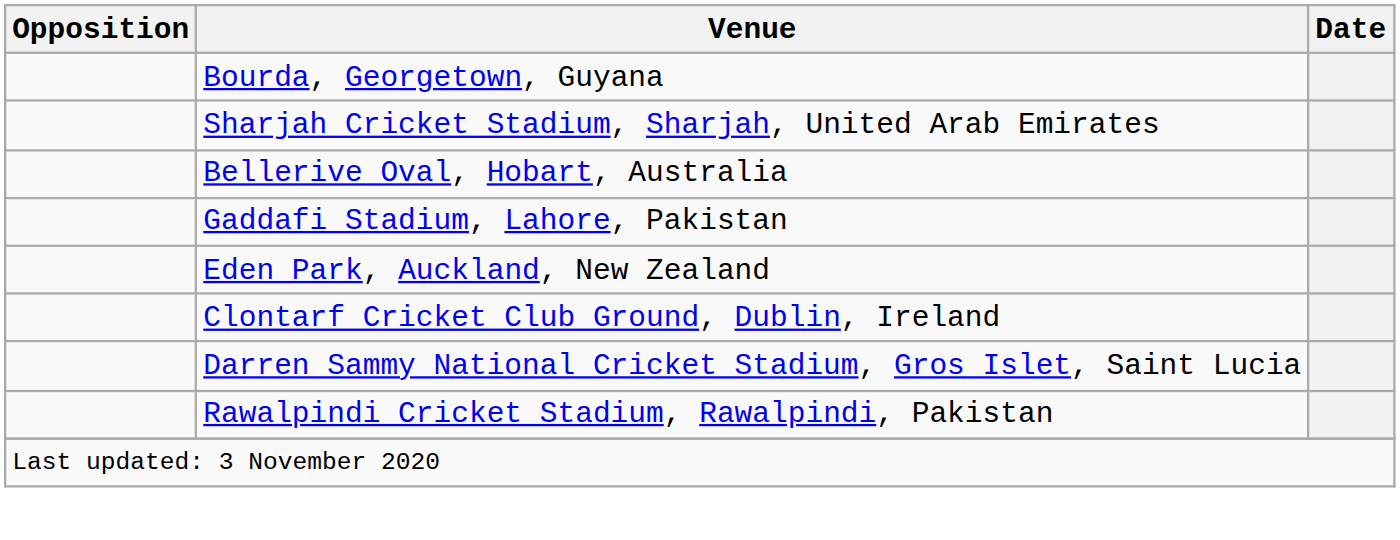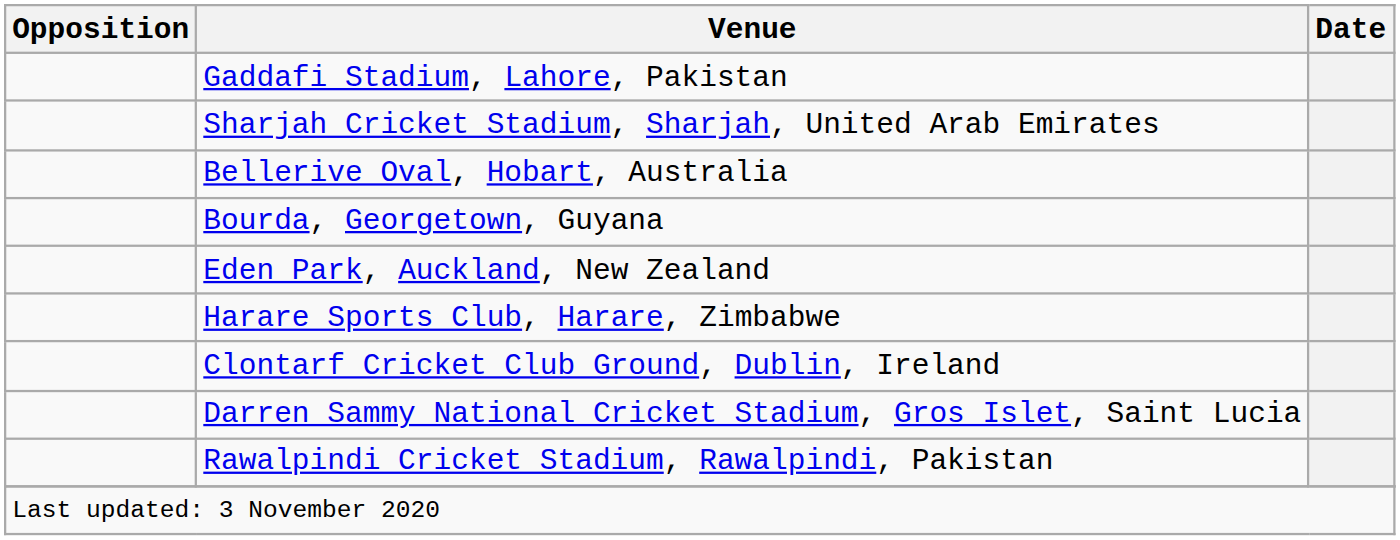rows swapped: Gaddafi Stadium, Lahore, Pakistan <-> Bourda, Georgetown, Guyana
+ row: Harare Sports Club, Harare, Zimbabwe
